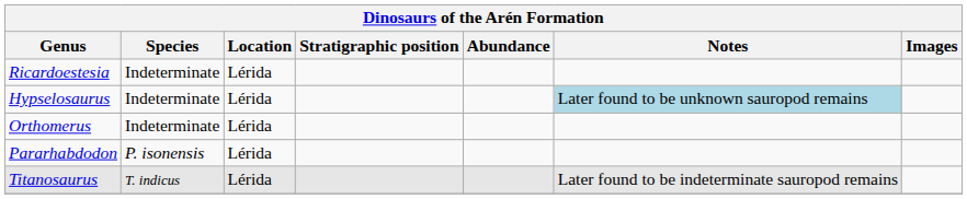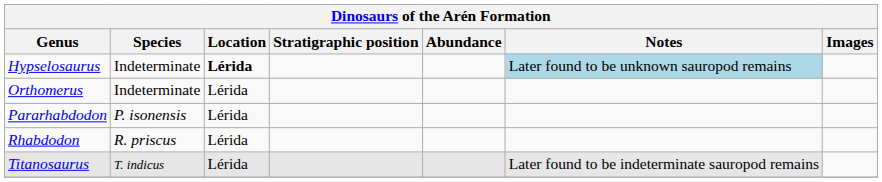- row: Ricardoestesia | Indeterminate | Lérida
Hypselosaurus | Location: normal -> bold
+ row: Rhabdodon | R. priscus | Lérida
